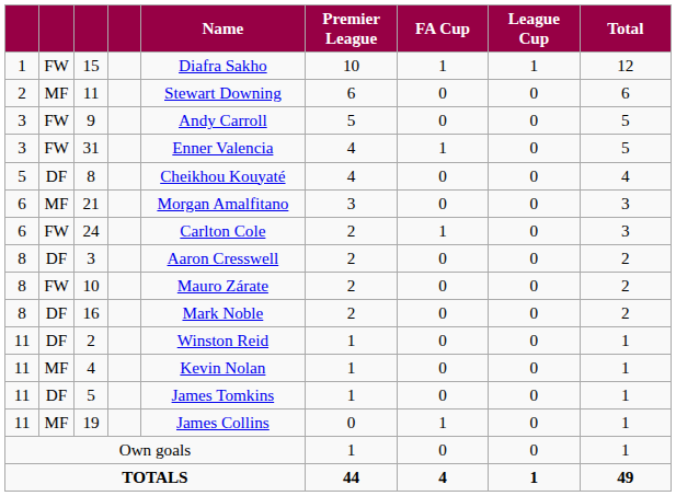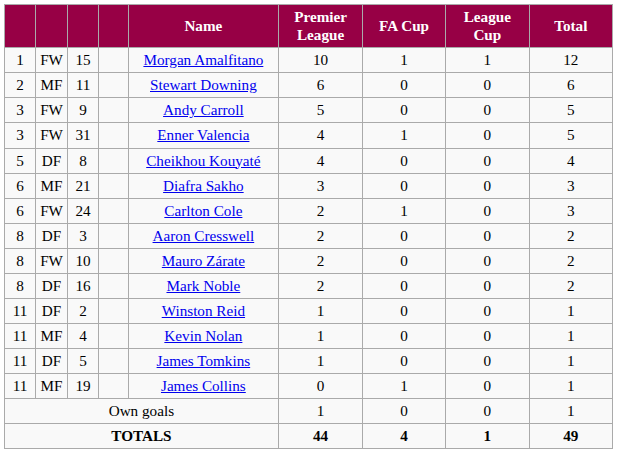15 | Name: Diafra Sakho -> Morgan Amalfitano
21 | Name: Morgan Amalfitano -> Diafra Sakho
